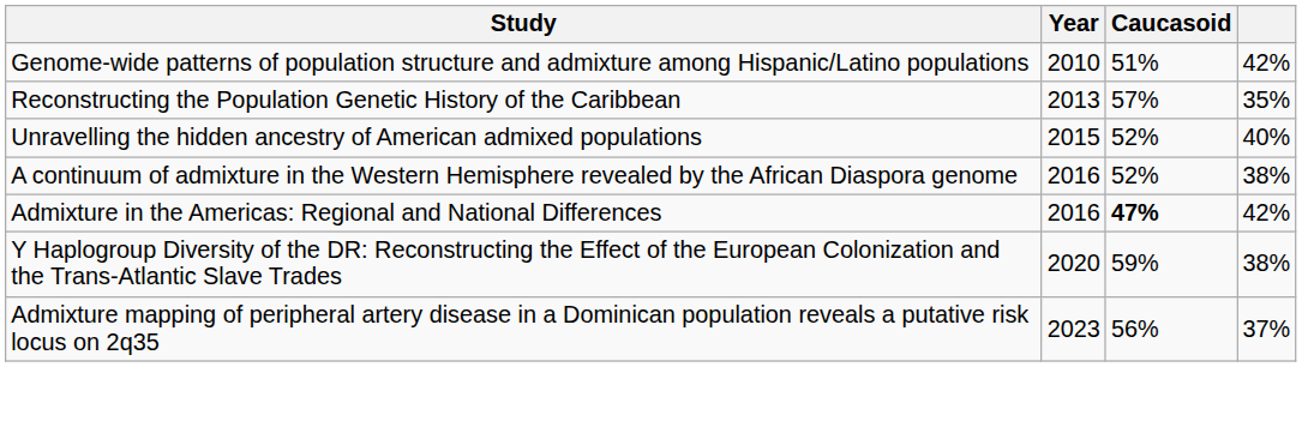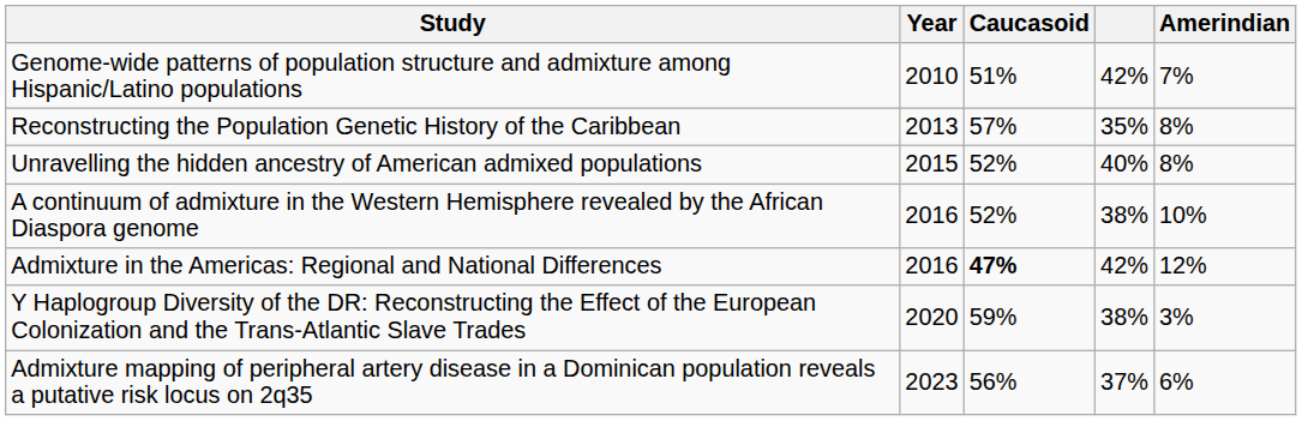+ column: Amerindian | 7% | 8% | 8% | 10% | 12% | 3% | 6%
